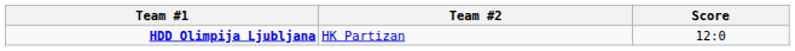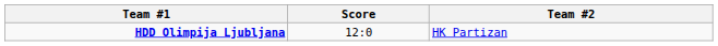columns swapped: Score <-> Team #2
